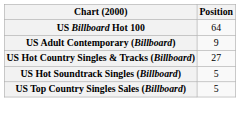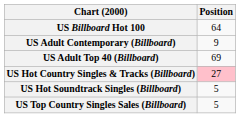+ row: US Adult Top 40 (Billboard) | 69
US Hot Country Singles & Tracks (Billboard) | Position: no background -> pink background
